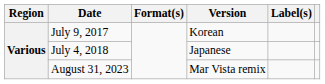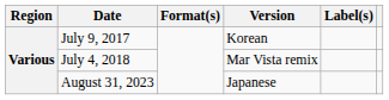July 4, 2018 | Version: Japanese -> Mar Vista remix
August 31, 2023 | Version: Mar Vista remix -> Japanese
